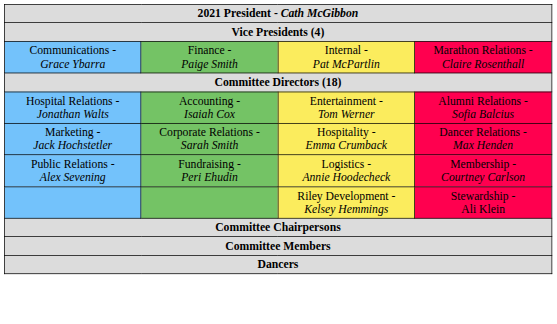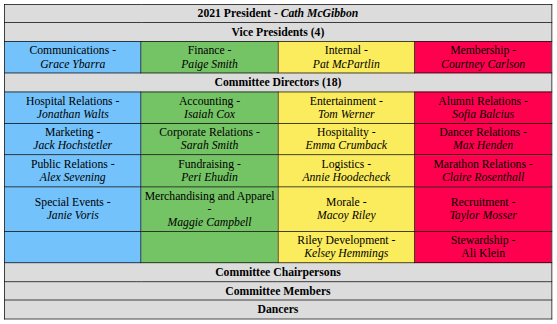Communications - Grace Ybarra | column 4: Marathon Relations - Claire Rosenthall -> Membership - Courtney Carlson
Public Relations - Alex Sevening | column 4: Membership - Courtney Carlson -> Marathon Relations - Claire Rosenthall
+ row: Special Events - Janie Voris | Merchandising and Apparel - Maggie Campbell | Morale - Macoy Riley | Recruitment - Taylor Mosser
